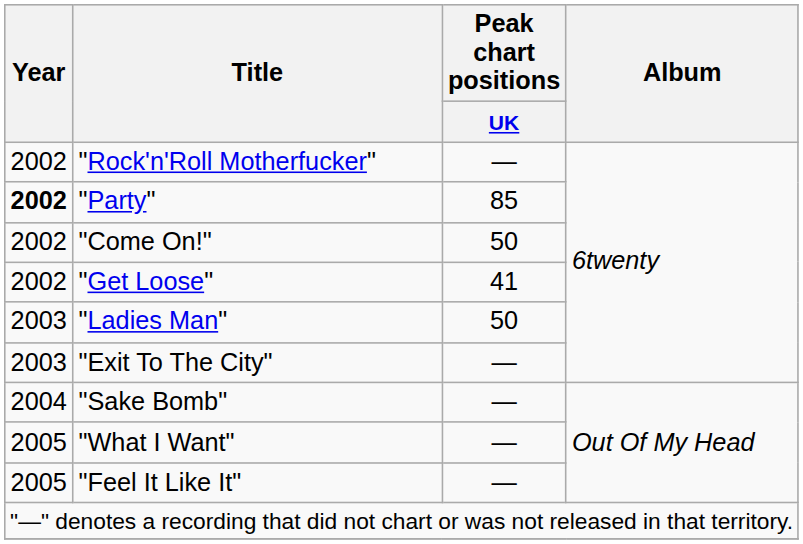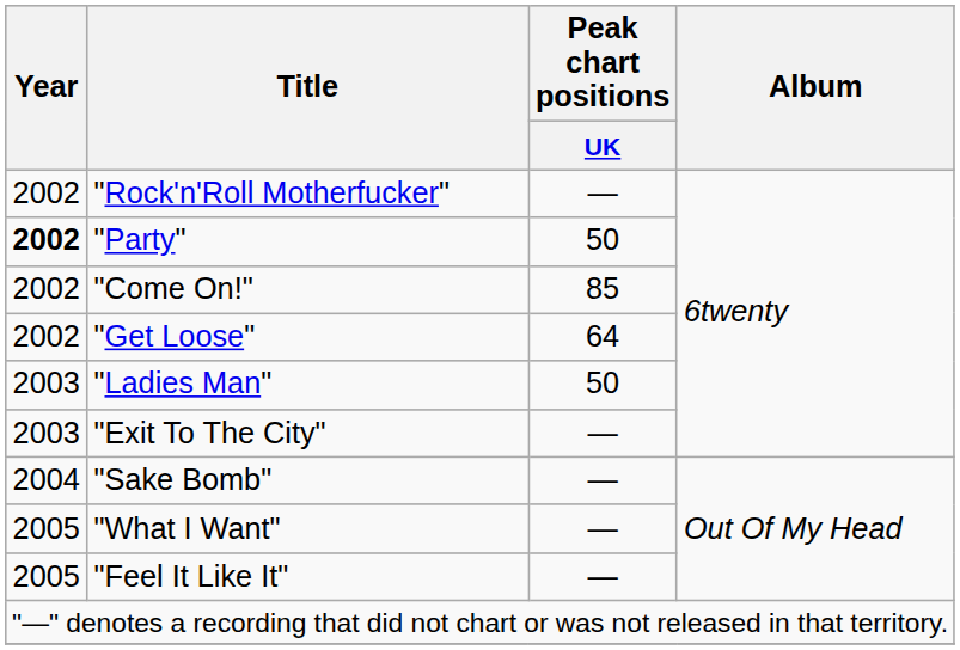"Party" | Peak chart positions / UK: 85 -> 50
"Come On!" | Peak chart positions / UK: 50 -> 85
"Get Loose" | Peak chart positions / UK: 41 -> 64
